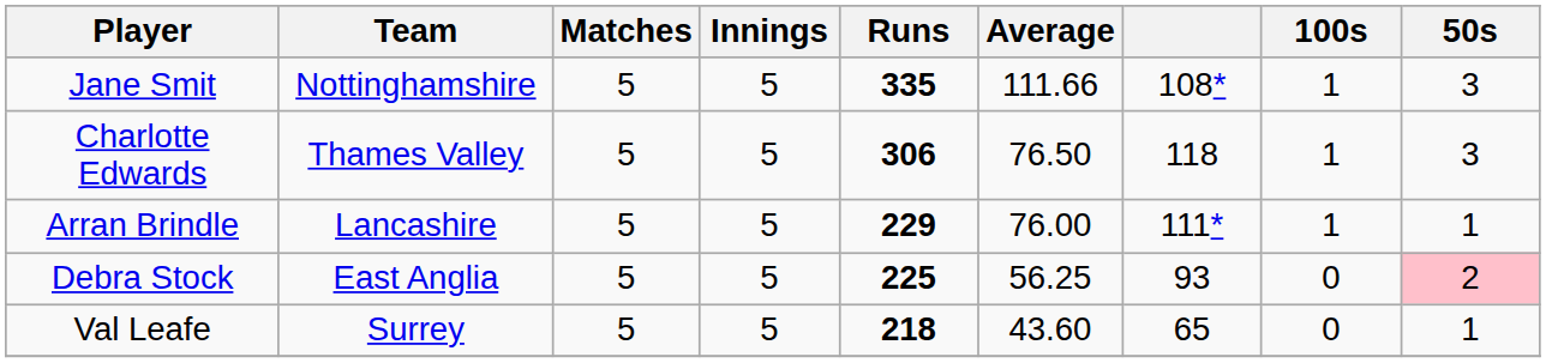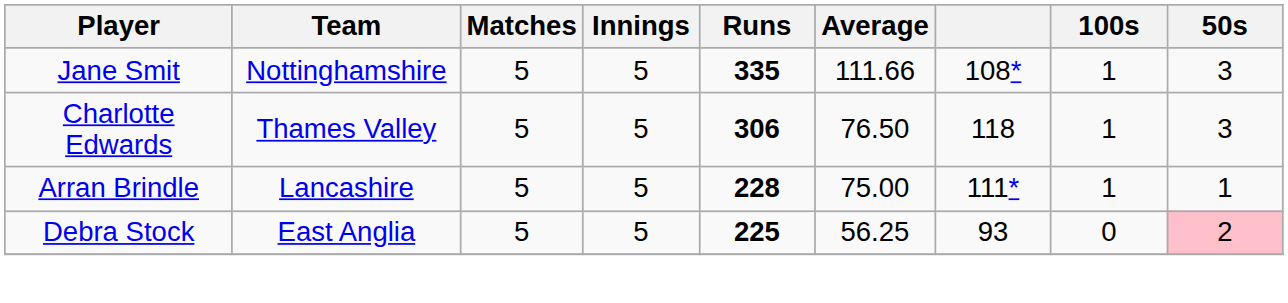Arran Brindle | Runs: 229 -> 228
Arran Brindle | Average: 76.00 -> 75.00
- row: Val Leafe | Surrey | 5 | 5 | 218 | 43.60 | 65 | 0 | 1
